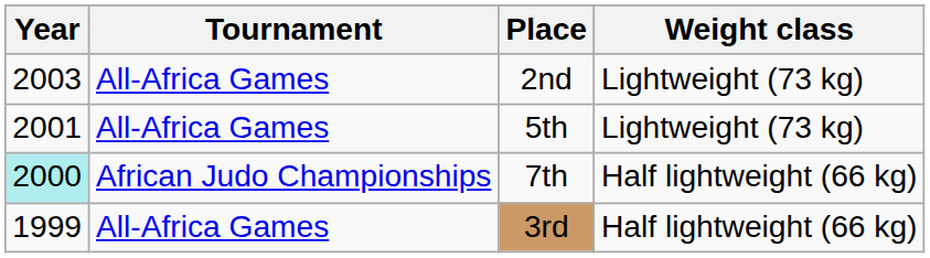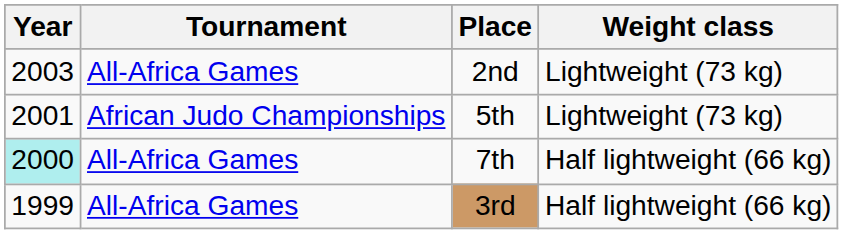5th | Tournament: All-Africa Games -> African Judo Championships
7th | Tournament: African Judo Championships -> All-Africa Games
